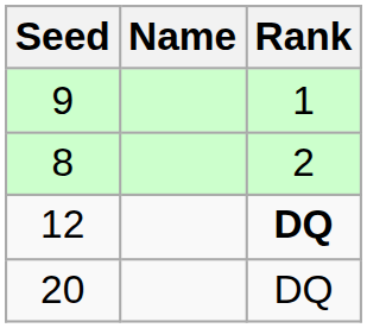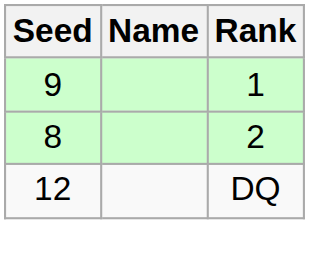12 | Rank: bold -> normal
- row: 20 | DQ
